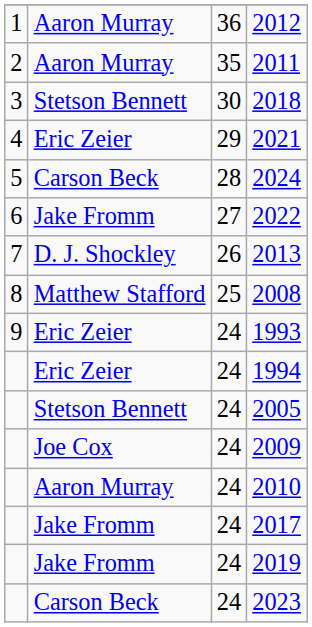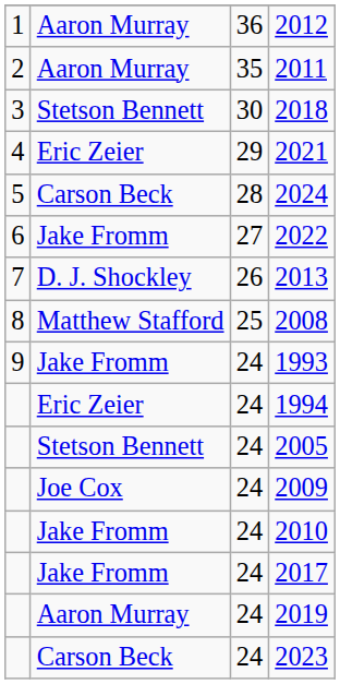1993 | column 2: Eric Zeier -> Jake Fromm
2010 | column 2: Aaron Murray -> Jake Fromm
2019 | column 2: Jake Fromm -> Aaron Murray
